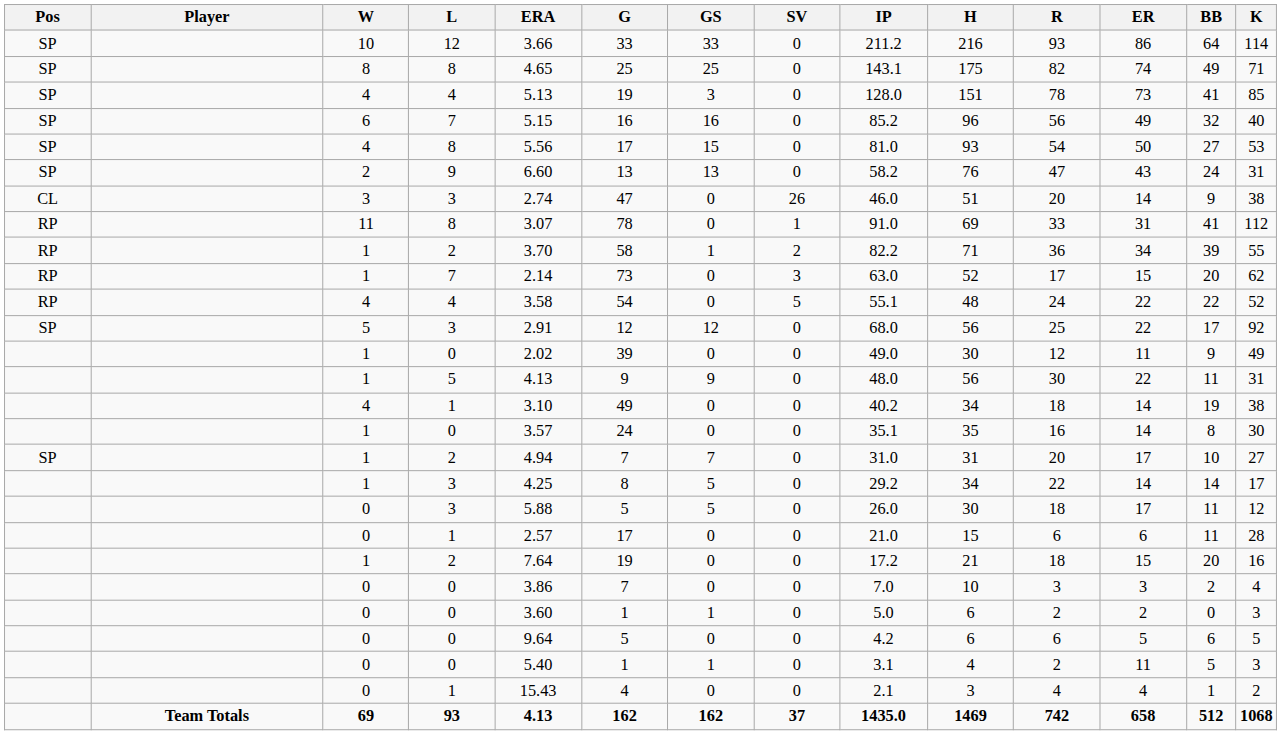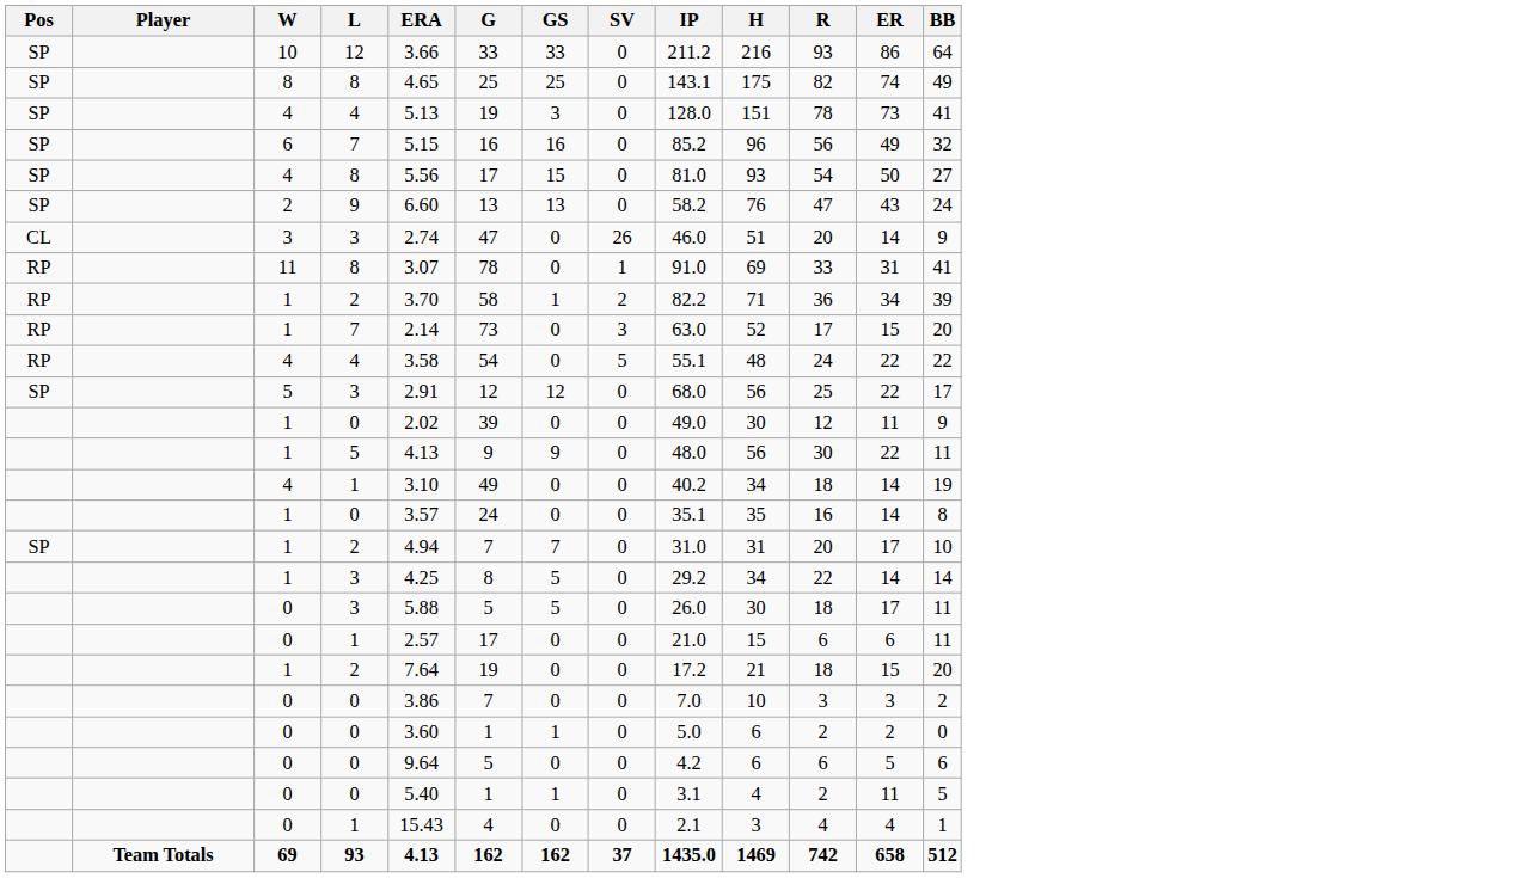- column: K | 114 | 71 | 85 | 40 | 53 | 31 | 38 | 112 | 55 | 62 | 52 | 92 | 49 | 31 | 38 | 30 | 27 | 17 | 12 | 28 | 16 | 4 | 3 | 5 | 3 | 2 | 1068
